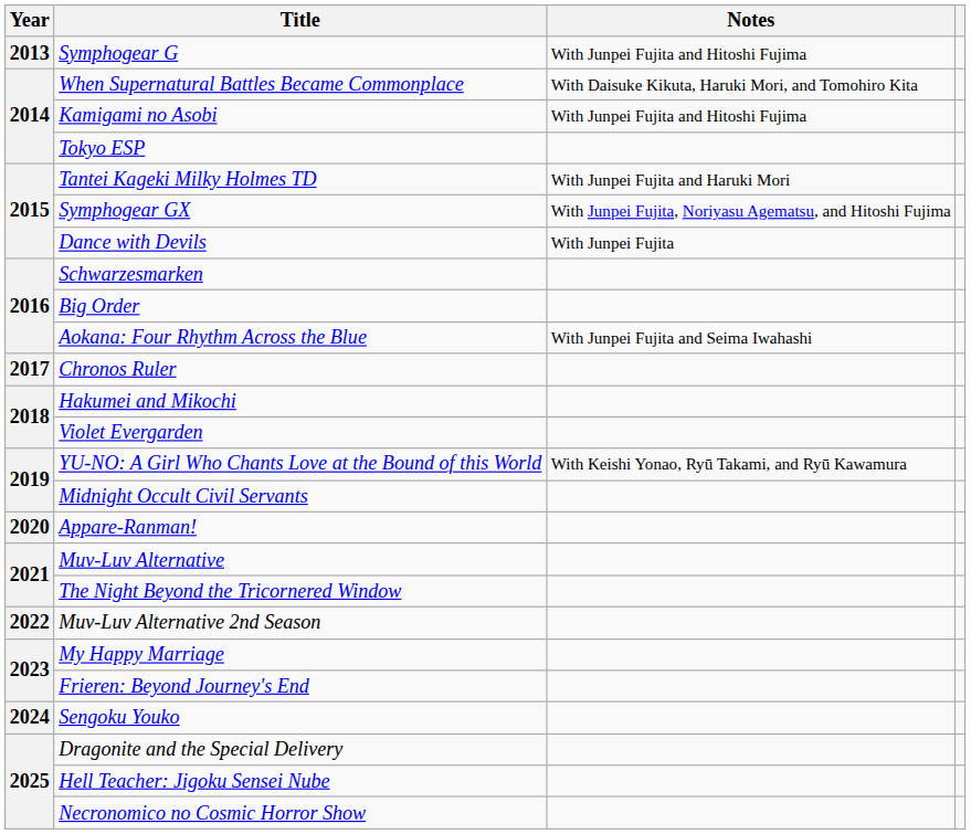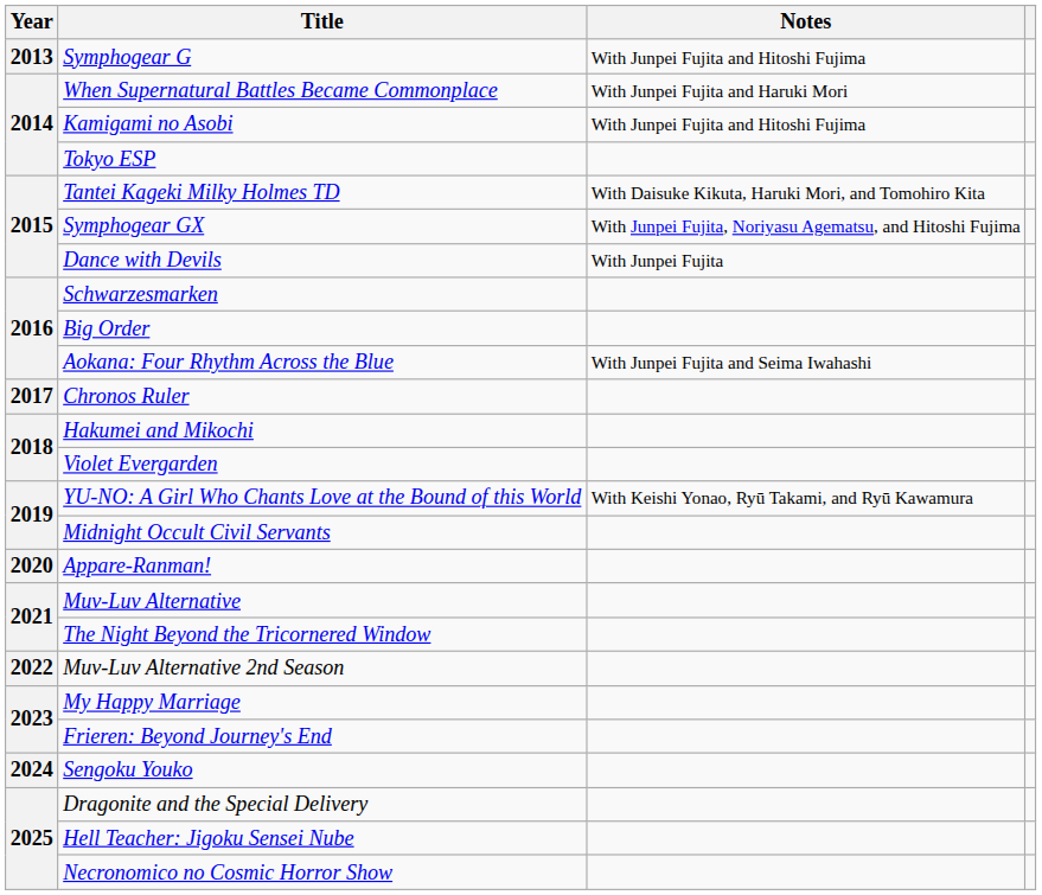When Supernatural Battles Became Commonplace | Notes: With Daisuke Kikuta, Haruki Mori, and Tomohiro Kita -> With Junpei Fujita and Haruki Mori
Tantei Kageki Milky Holmes TD | Notes: With Junpei Fujita and Haruki Mori -> With Daisuke Kikuta, Haruki Mori, and Tomohiro Kita
